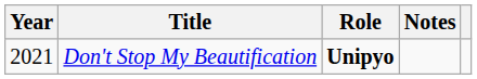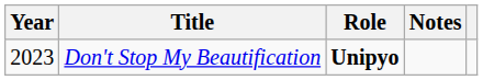Don't Stop My Beautification | Year: 2021 -> 2023
